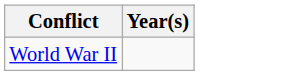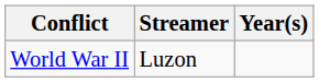+ column: Streamer | Luzon
